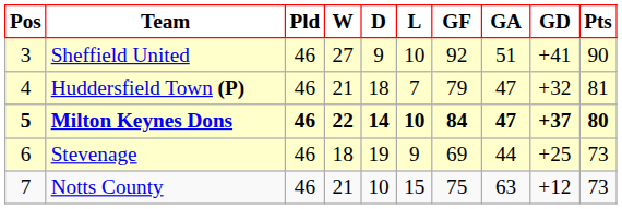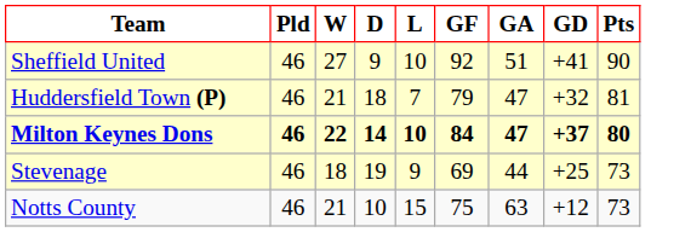- column: Pos | 3 | 4 | 5 | 6 | 7
